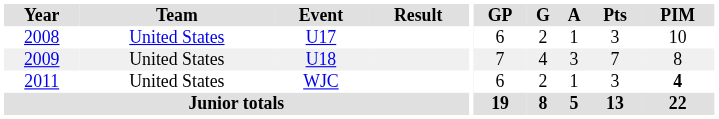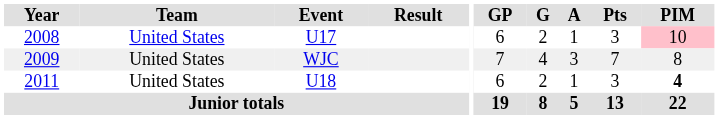2008 | PIM: no background -> pink background
2009 | Event: U18 -> WJC
2011 | Event: WJC -> U18
